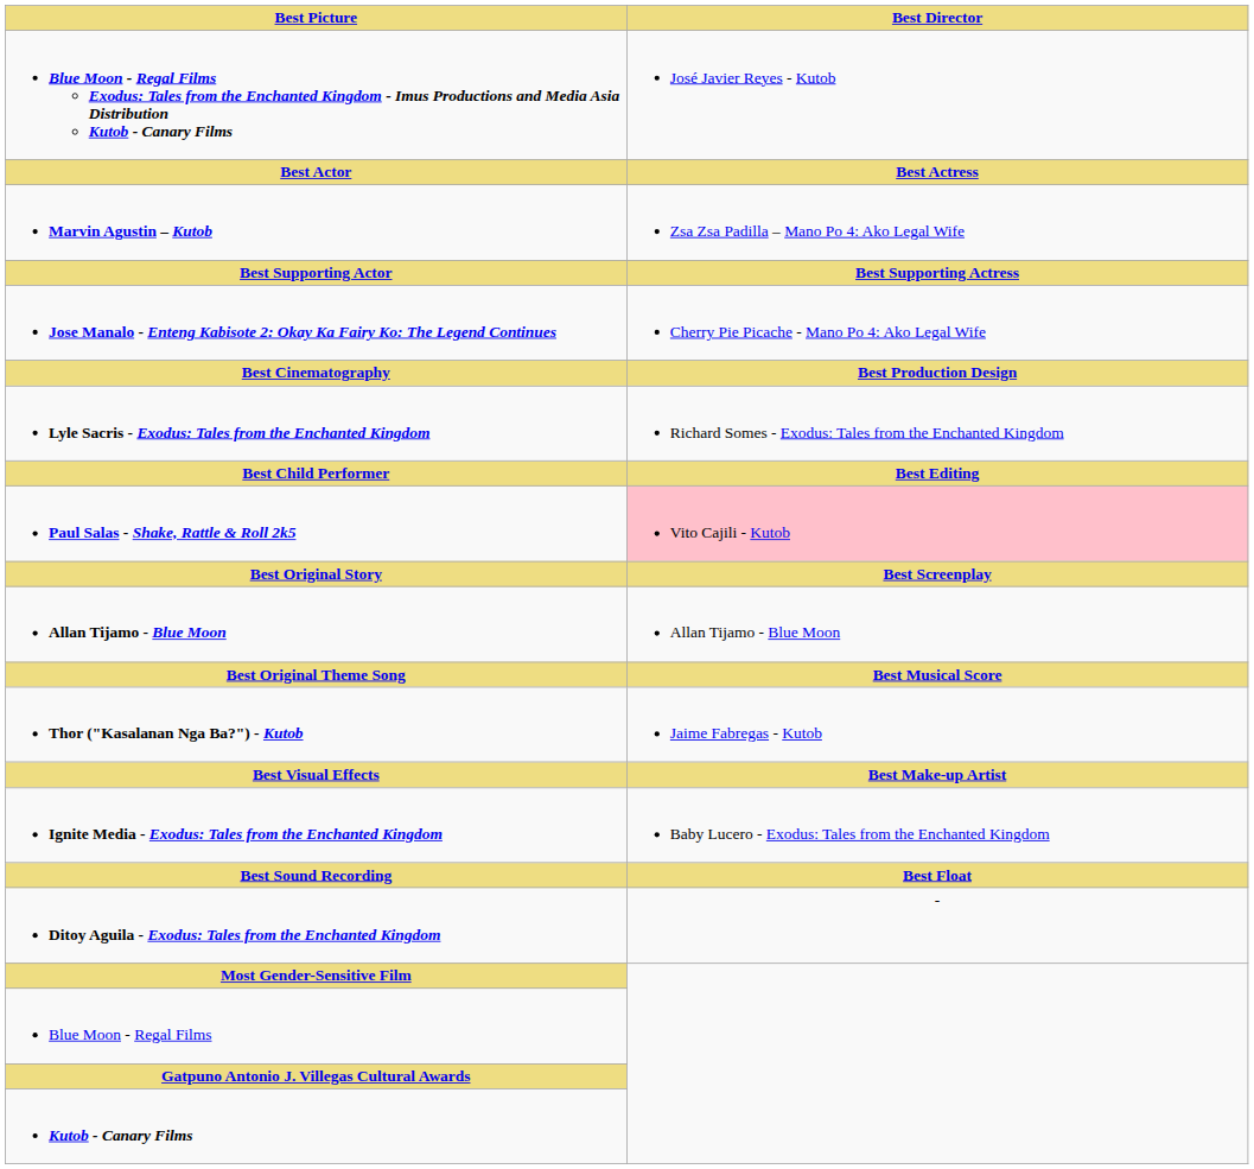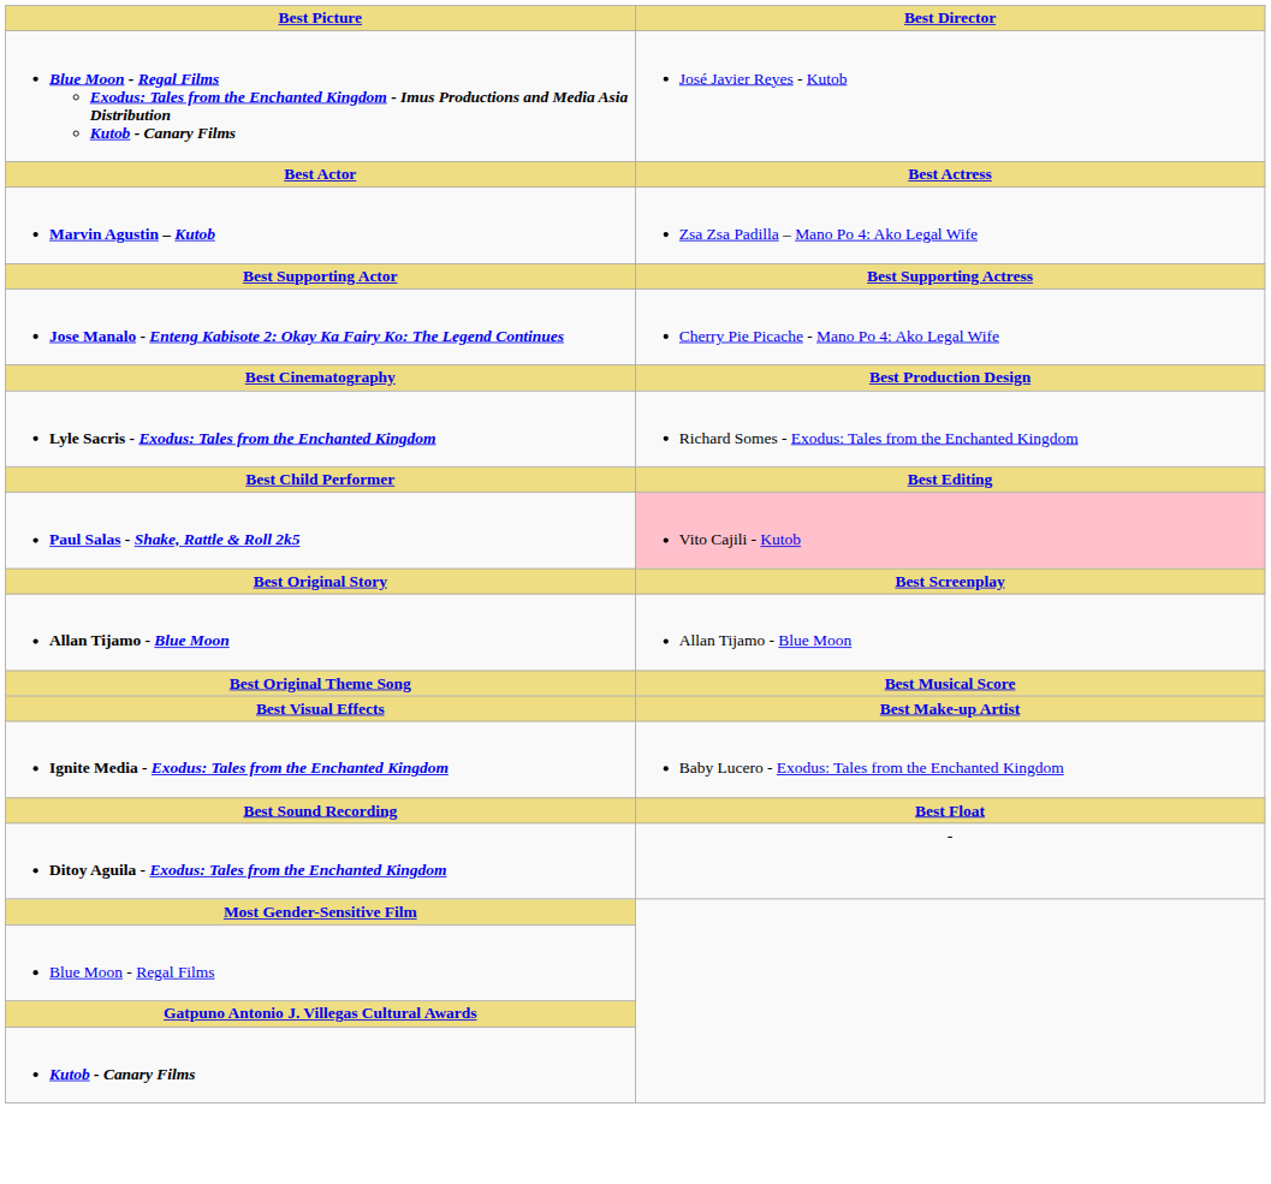- row: Thor ("Kasalanan Nga Ba?") - Kutob | Jaime Fabregas - Kutob
